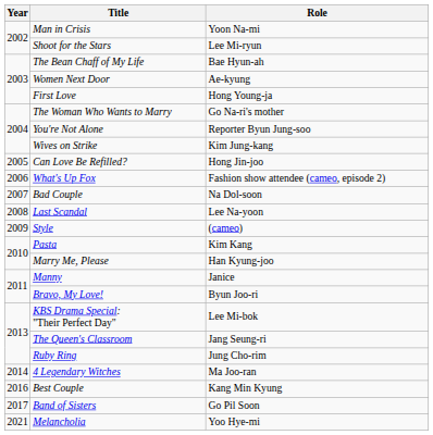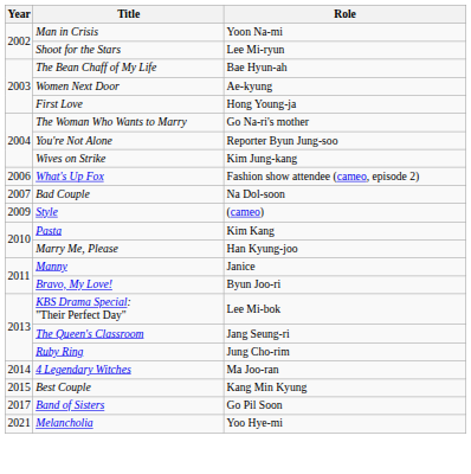- row: 2005 | Can Love Be Refilled? | Hong Jin-joo
- row: 2008 | Last Scandal | Lee Na-yoon
Best Couple | Year: 2016 -> 2015
